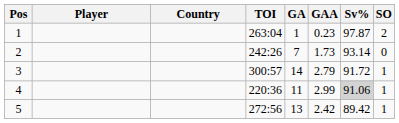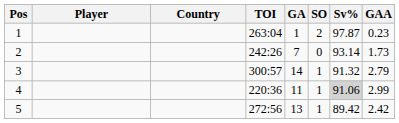columns swapped: GAA <-> SO
3 | Sv%: 91.72 -> 91.32
